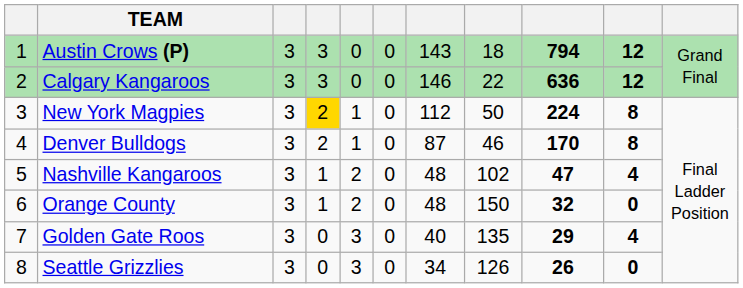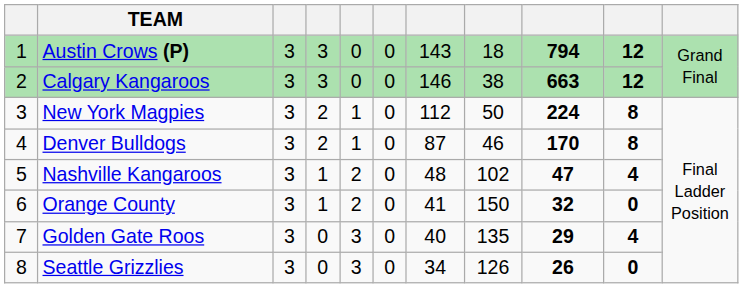Calgary Kangaroos | column 8: 22 -> 38
Calgary Kangaroos | column 9: 636 -> 663
New York Magpies | column 4: gold background -> no background
Orange County | column 7: 48 -> 41
